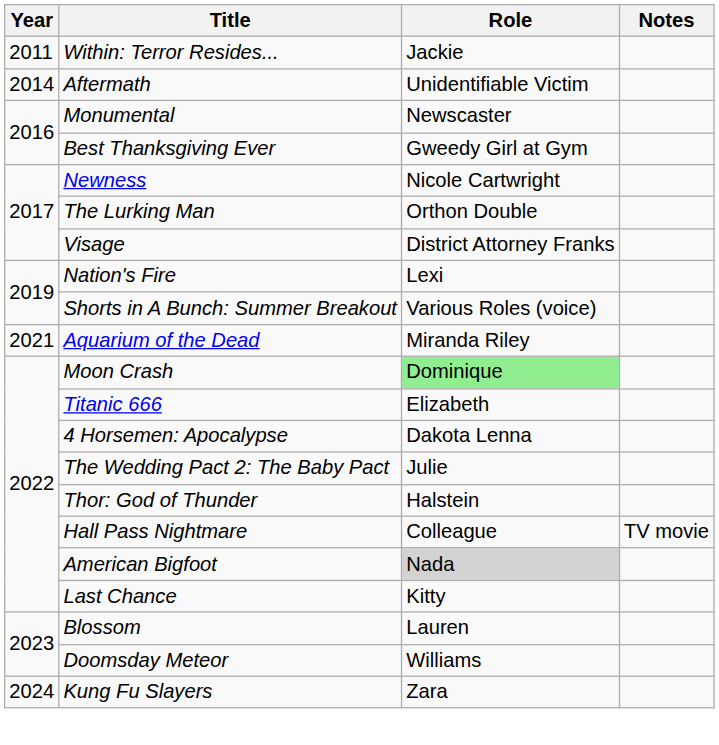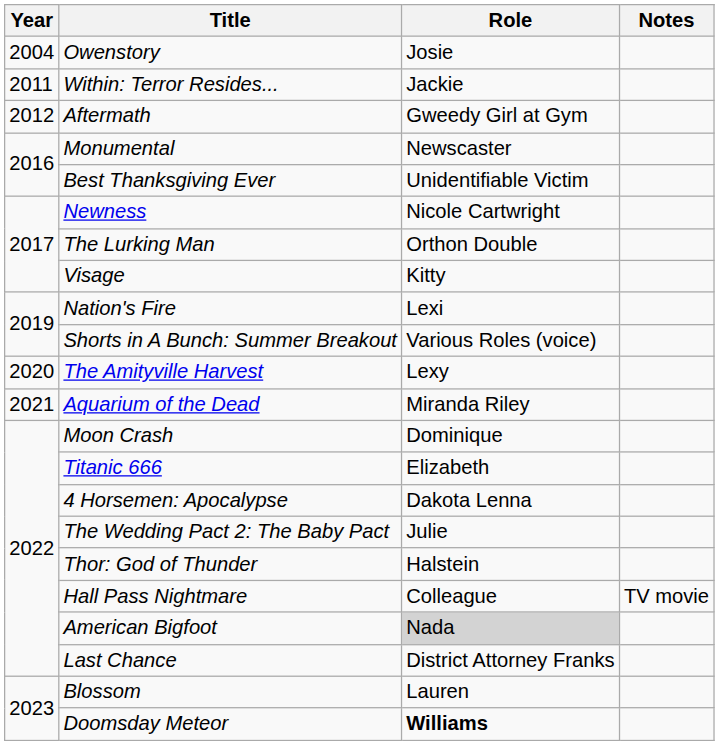+ row: 2004 | Owenstory | Josie
Aftermath | Year: 2014 -> 2012
Aftermath | Role: Unidentifiable Victim -> Gweedy Girl at Gym
Best Thanksgiving Ever | Role: Gweedy Girl at Gym -> Unidentifiable Victim
Visage | Role: District Attorney Franks -> Kitty
+ row: 2020 | The Amityville Harvest | Lexy
Moon Crash | Role: lightgreen background -> no background
Last Chance | Role: Kitty -> District Attorney Franks
Doomsday Meteor | Role: normal -> bold
- row: 2024 | Kung Fu Slayers | Zara
